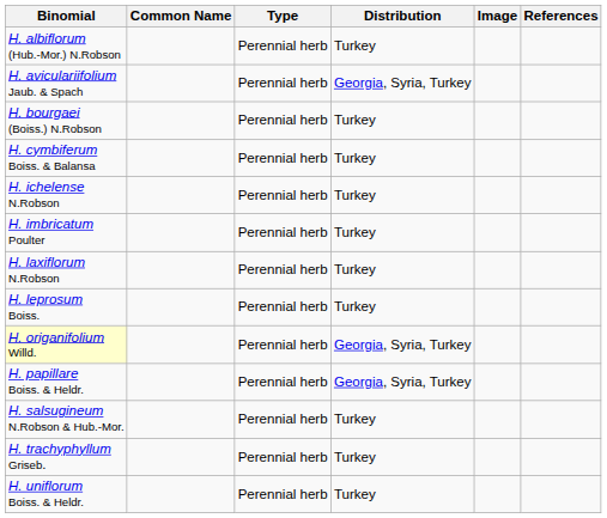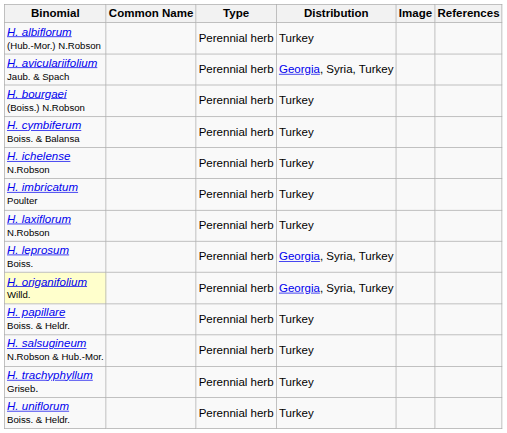H. leprosum Boiss. | Distribution: Turkey -> Georgia, Syria, Turkey
H. papillare Boiss. & Heldr. | Distribution: Georgia, Syria, Turkey -> Turkey
